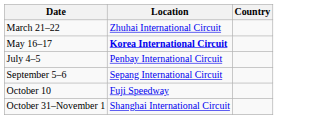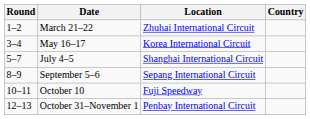+ column: Round | 1–2 | 3–4 | 5–7 | 8–9 | 10–11 | 12–13
May 16–17 | Location: bold -> normal
July 4–5 | Location: Penbay International Circuit -> Shanghai International Circuit
October 31–November 1 | Location: Shanghai International Circuit -> Penbay International Circuit
